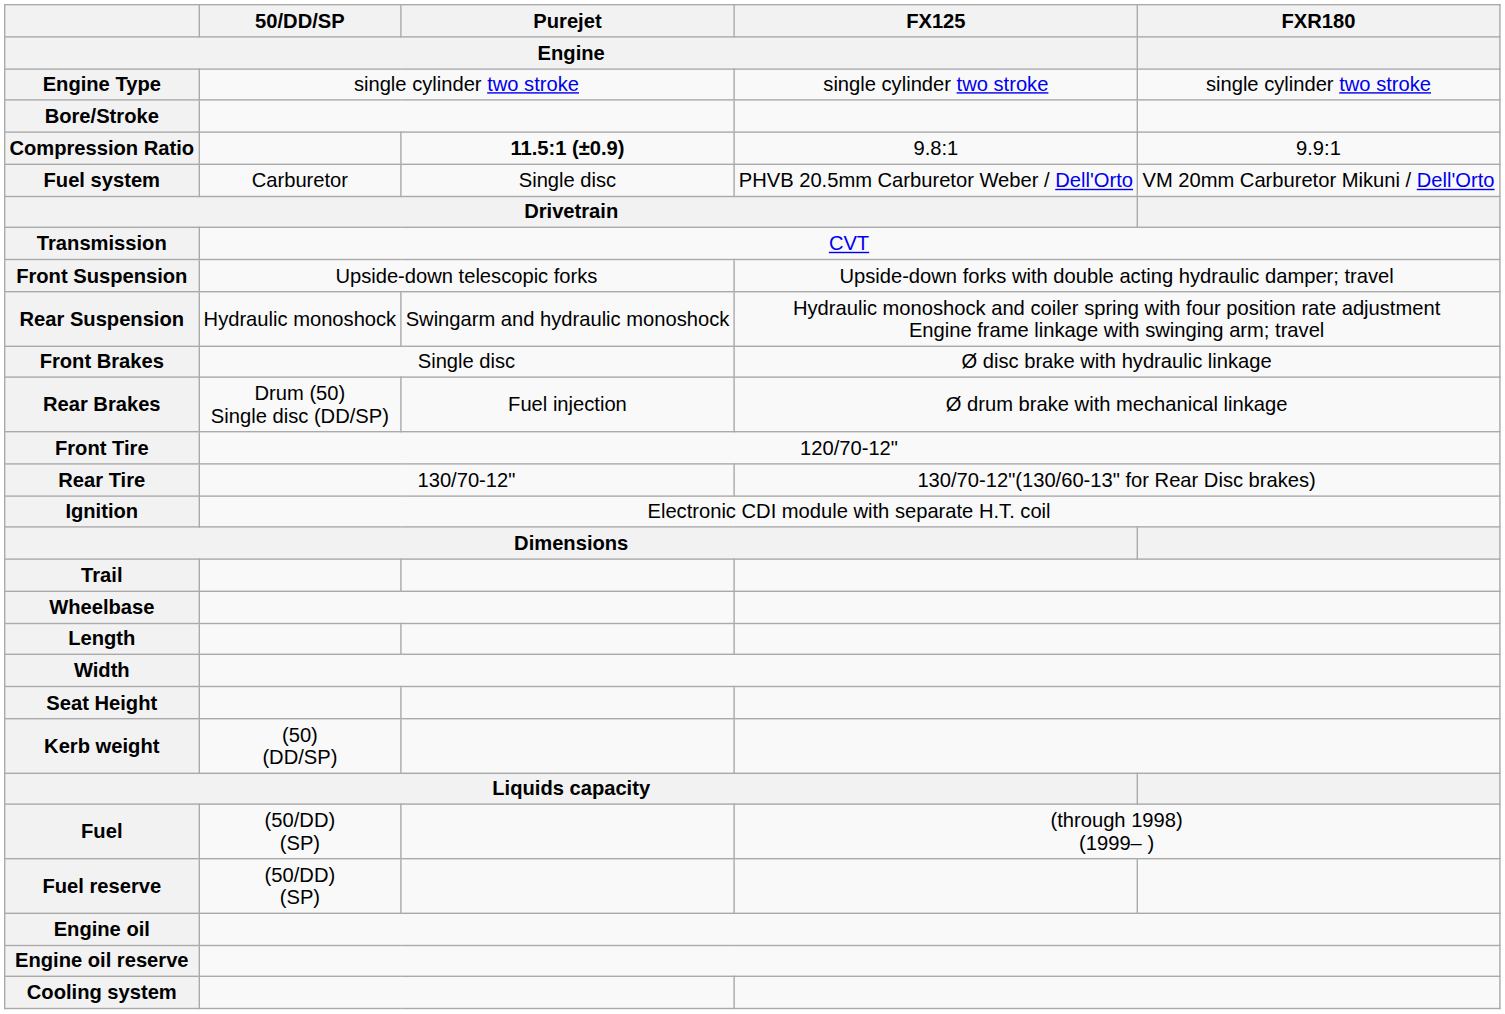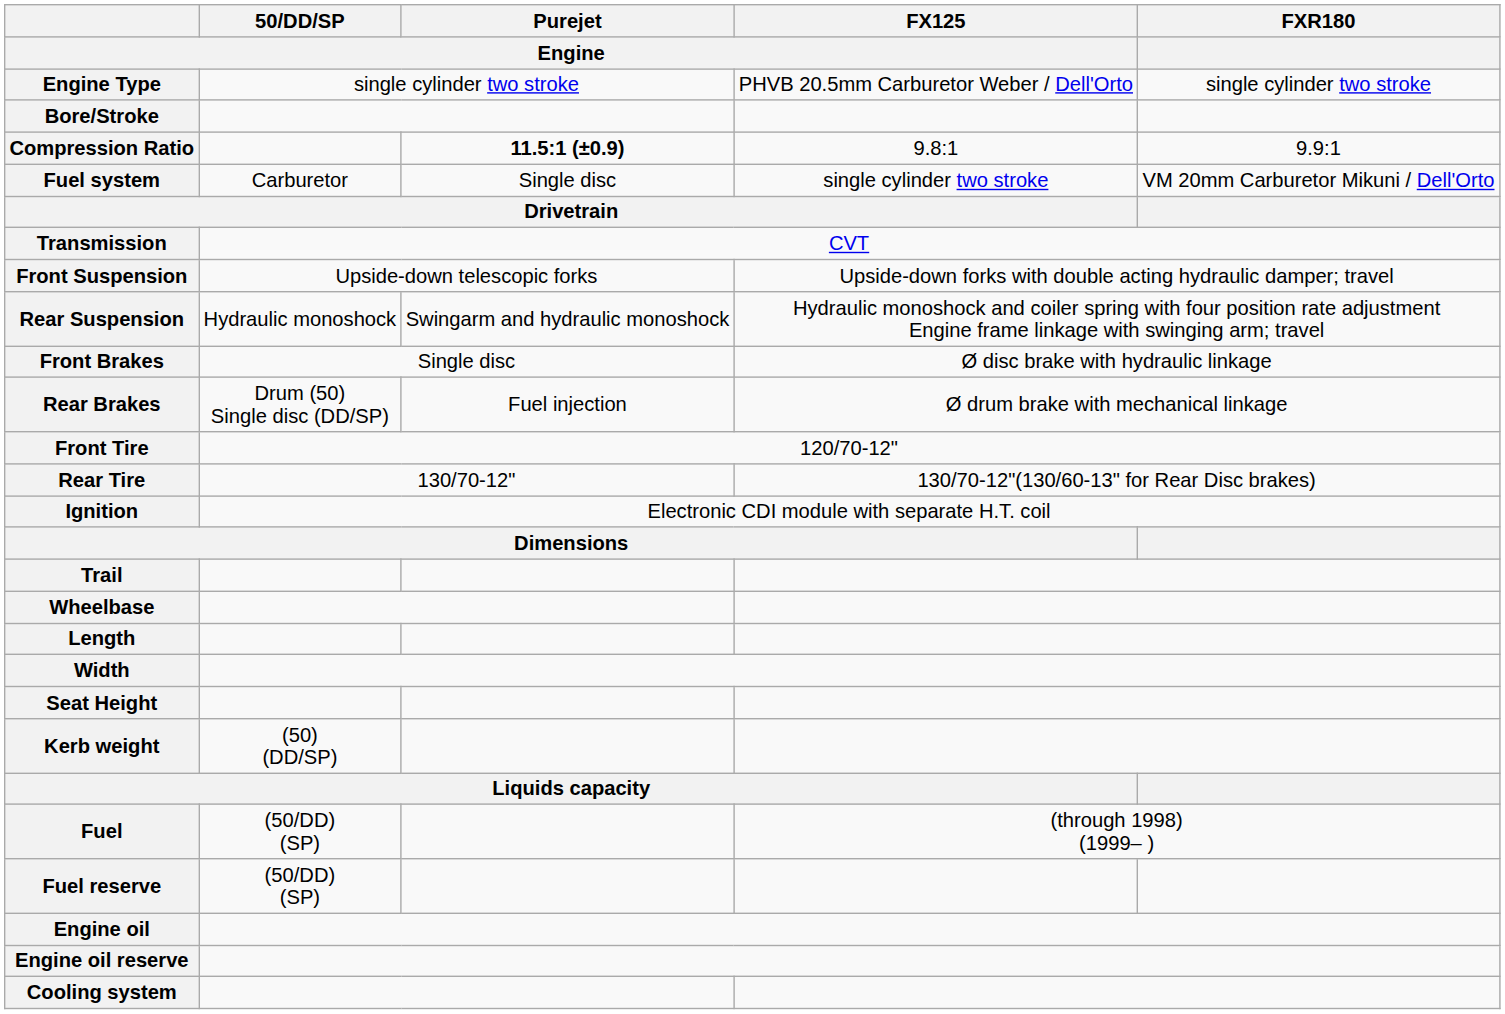Engine Type | FX125 / Engine: single cylinder two stroke -> PHVB 20.5mm Carburetor Weber / Dell'Orto
Fuel system | FX125 / Engine: PHVB 20.5mm Carburetor Weber / Dell'Orto -> single cylinder two stroke
